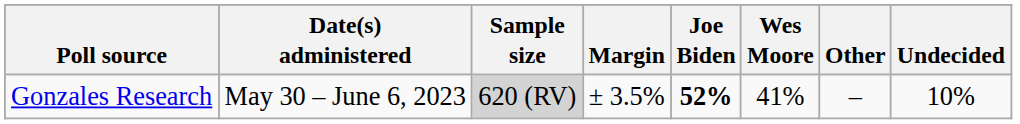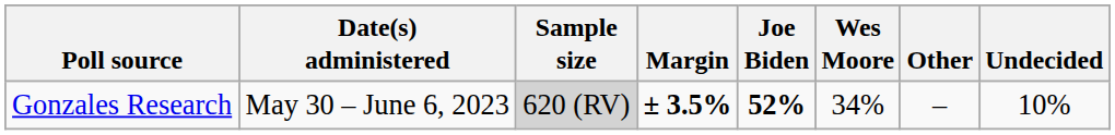Gonzales Research | Margin: normal -> bold
Gonzales Research | Wes Moore: 41% -> 34%
